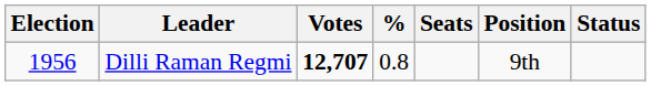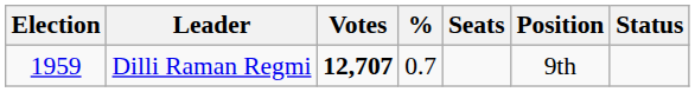Dilli Raman Regmi | Election: 1956 -> 1959
Dilli Raman Regmi | %: 0.8 -> 0.7
